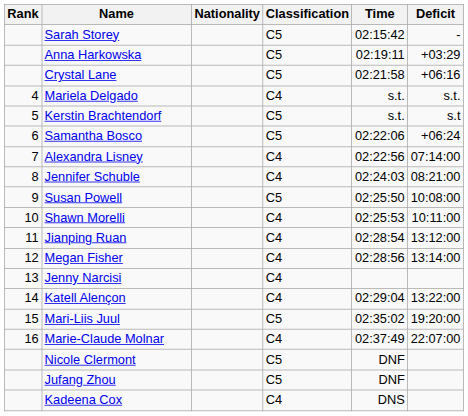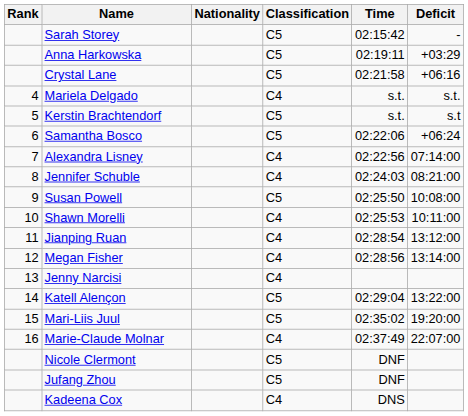Katell Alençon | Classification: C4 -> C5
